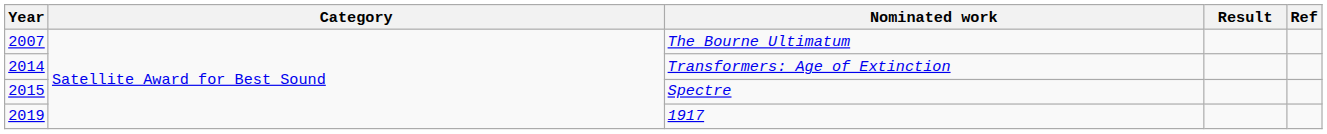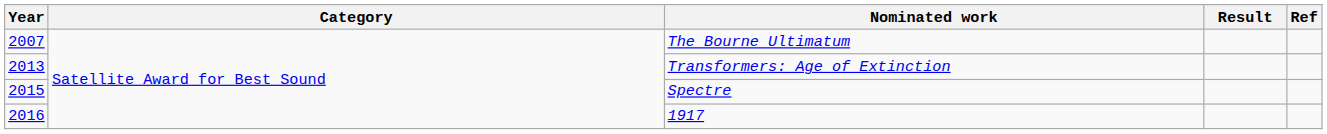Transformers: Age of Extinction | Year: 2014 -> 2013
1917 | Year: 2019 -> 2016
